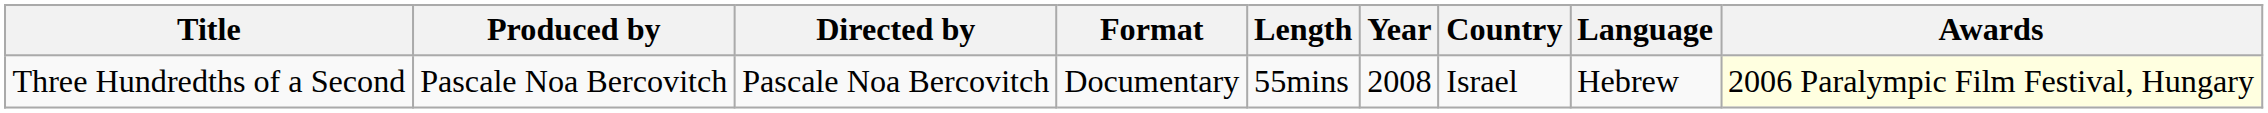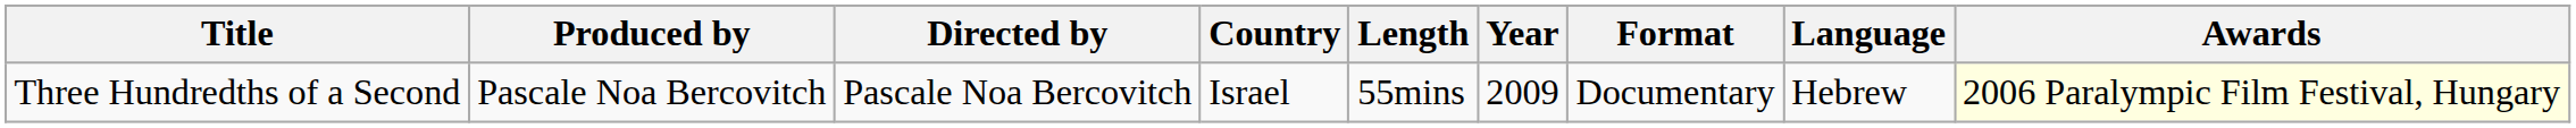columns swapped: Format <-> Country
Three Hundredths of a Second | Year: 2008 -> 2009
